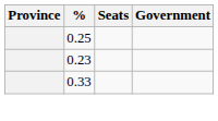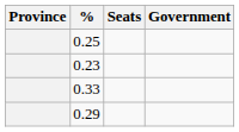+ row: 0.29
